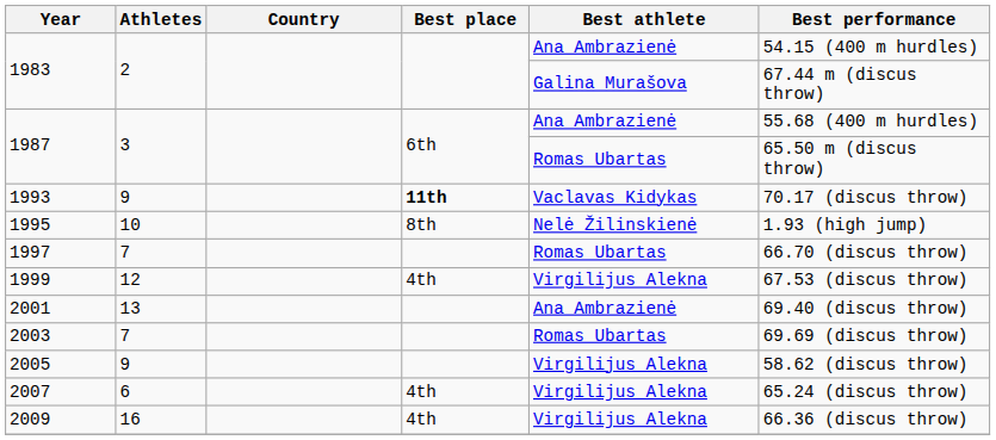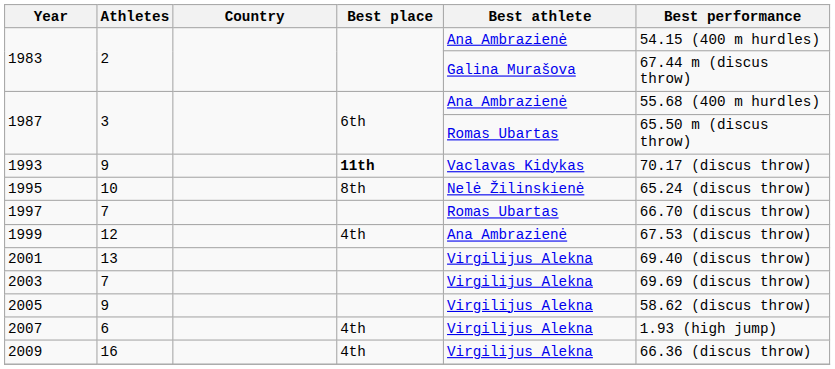1995 | Best performance: 1.93 (high jump) -> 65.24 (discus throw)
1999 | Best athlete: Virgilijus Alekna -> Ana Ambrazienė
2001 | Best athlete: Ana Ambrazienė -> Virgilijus Alekna
2003 | Best athlete: Romas Ubartas -> Virgilijus Alekna
2007 | Best performance: 65.24 (discus throw) -> 1.93 (high jump)
